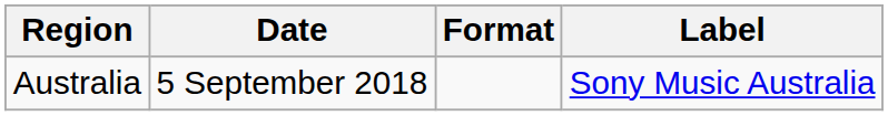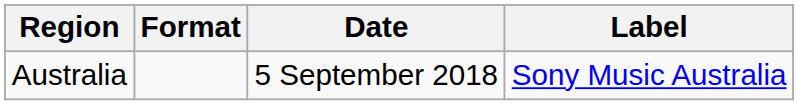columns swapped: Date <-> Format
